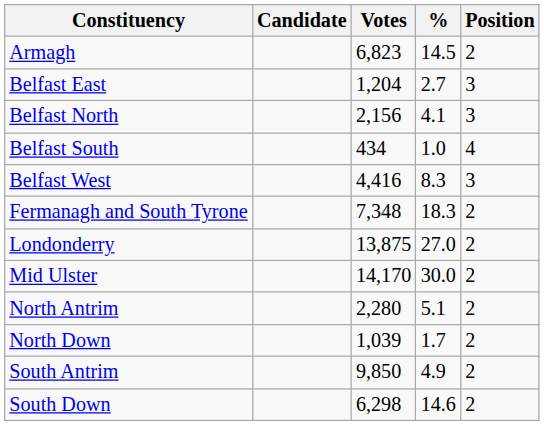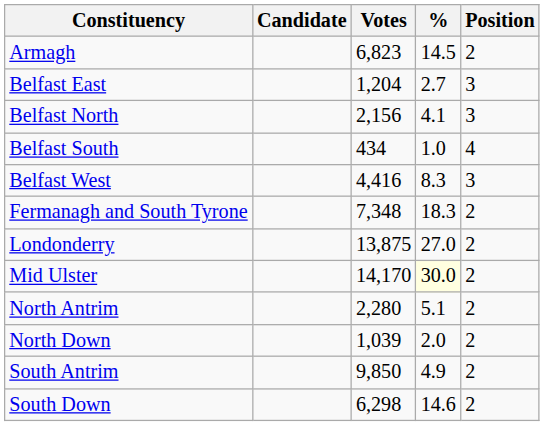Mid Ulster | %: no background -> lightyellow background
North Down | %: 1.7 -> 2.0
